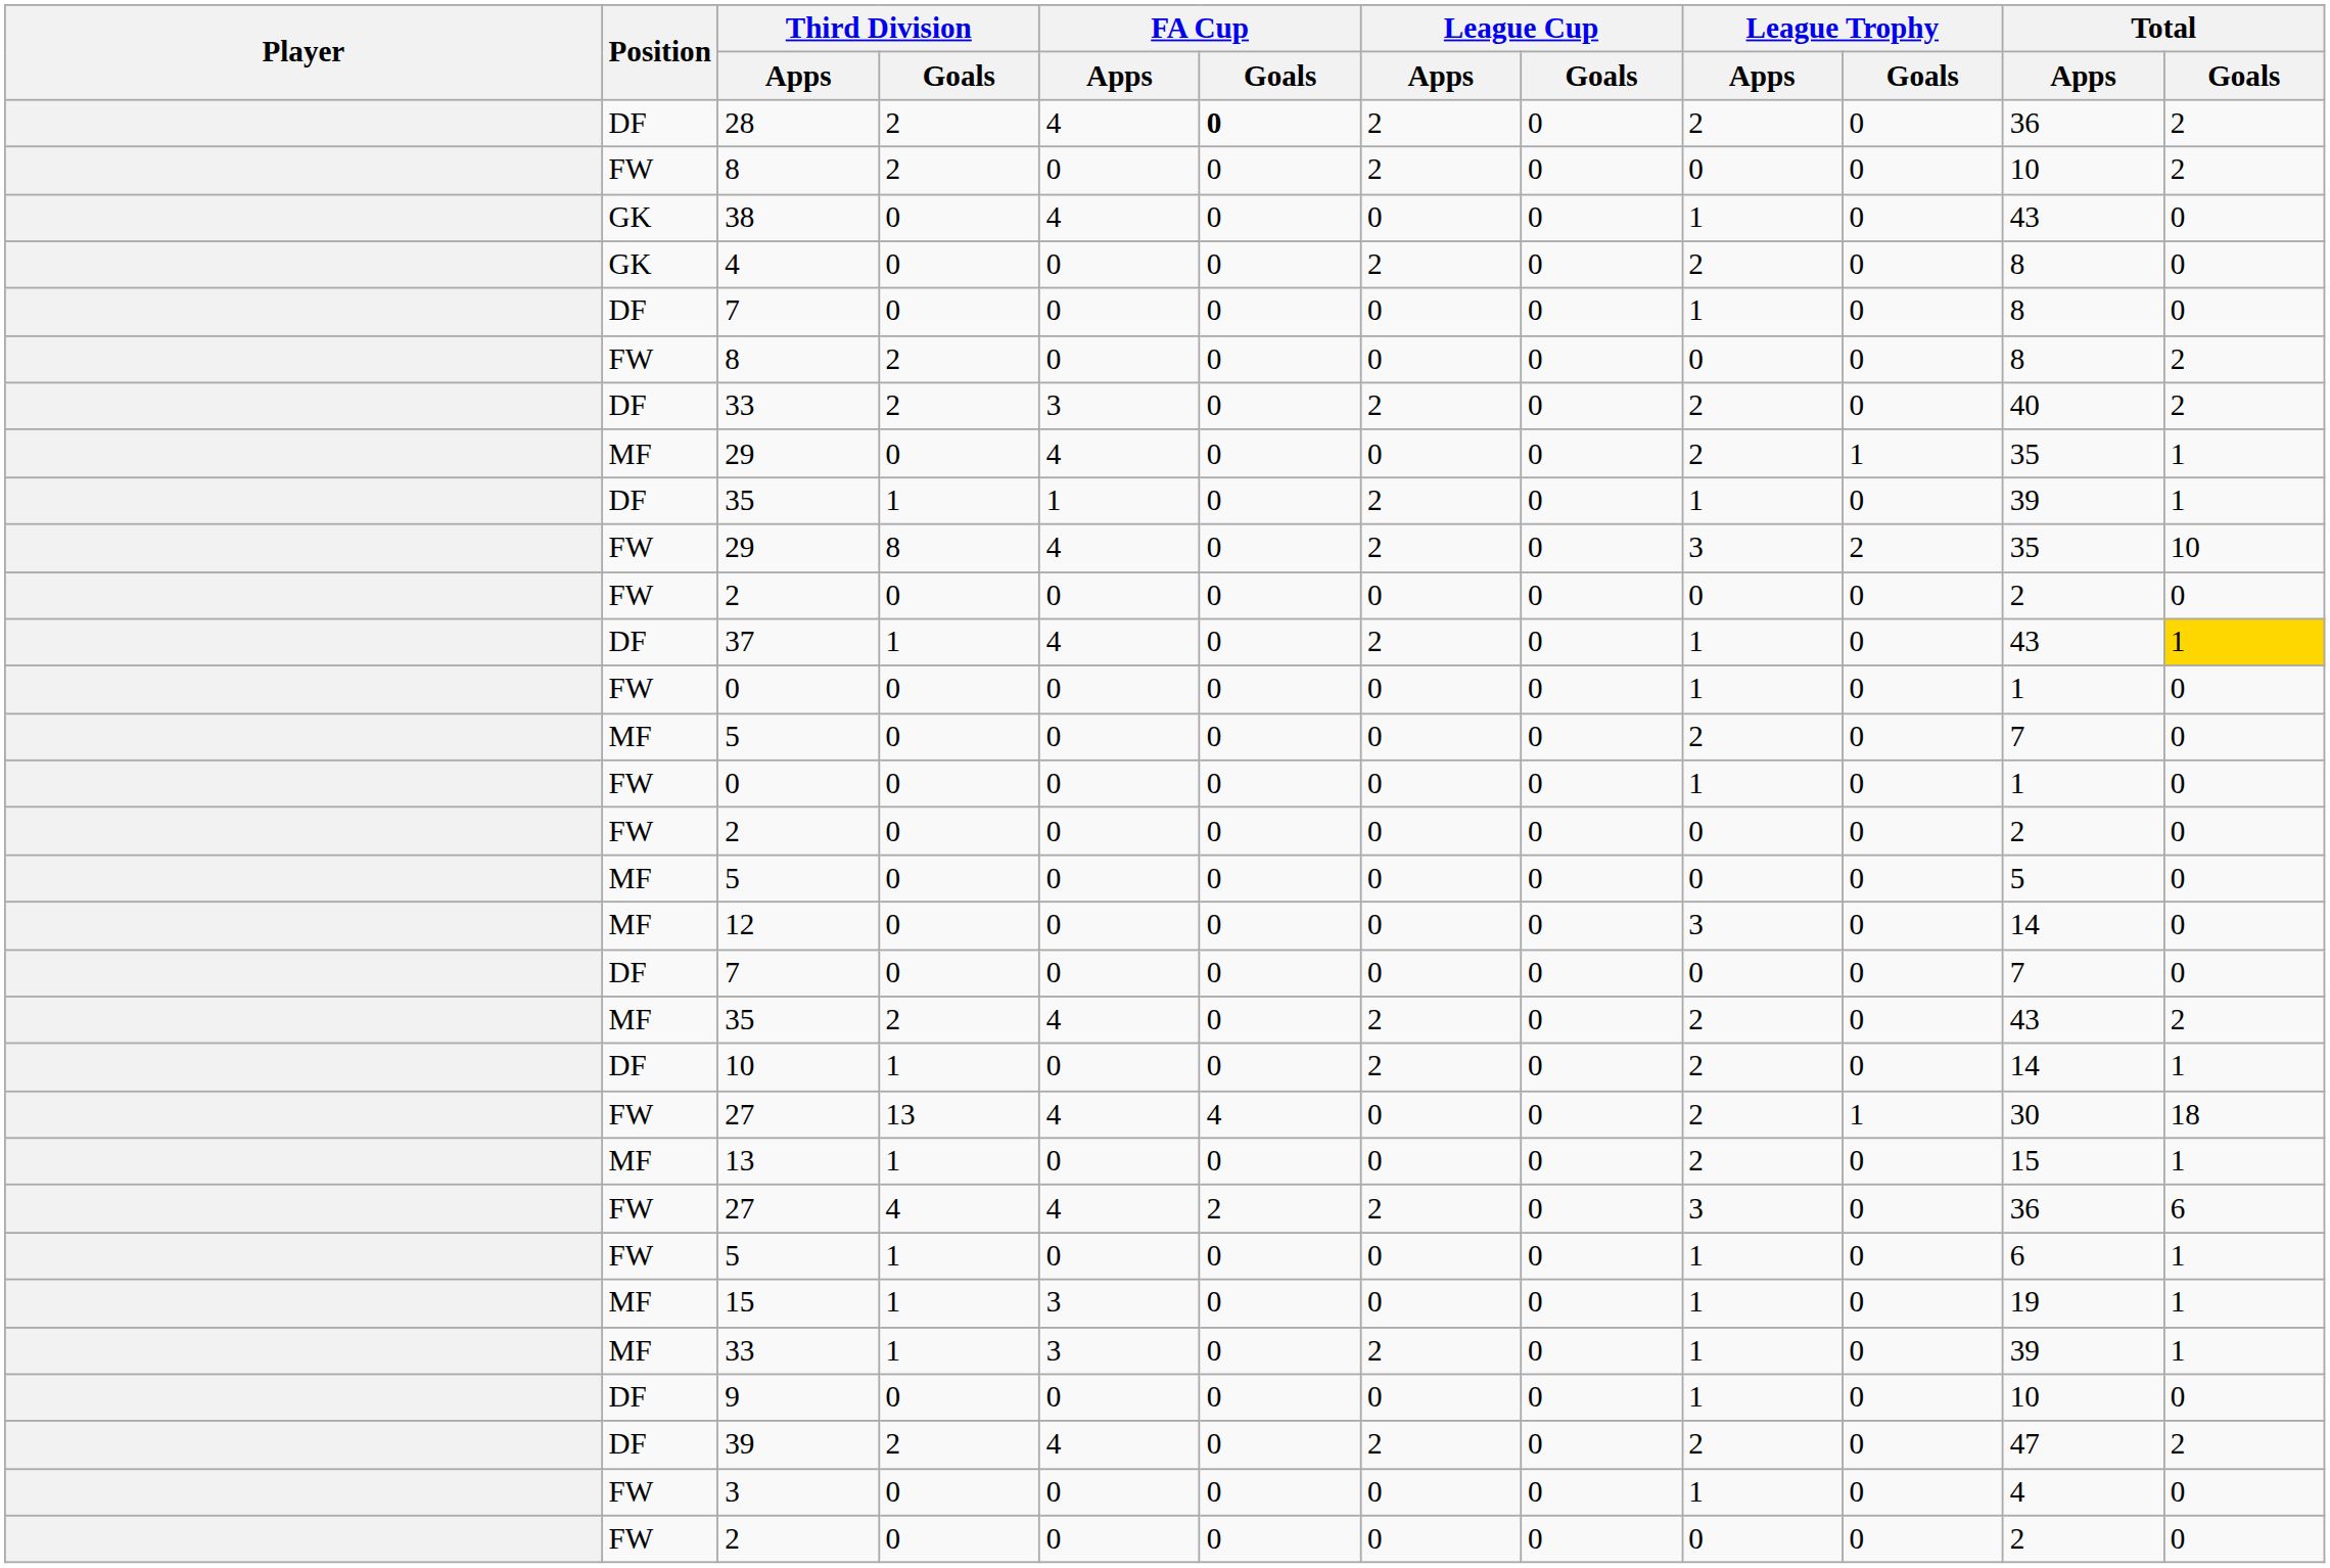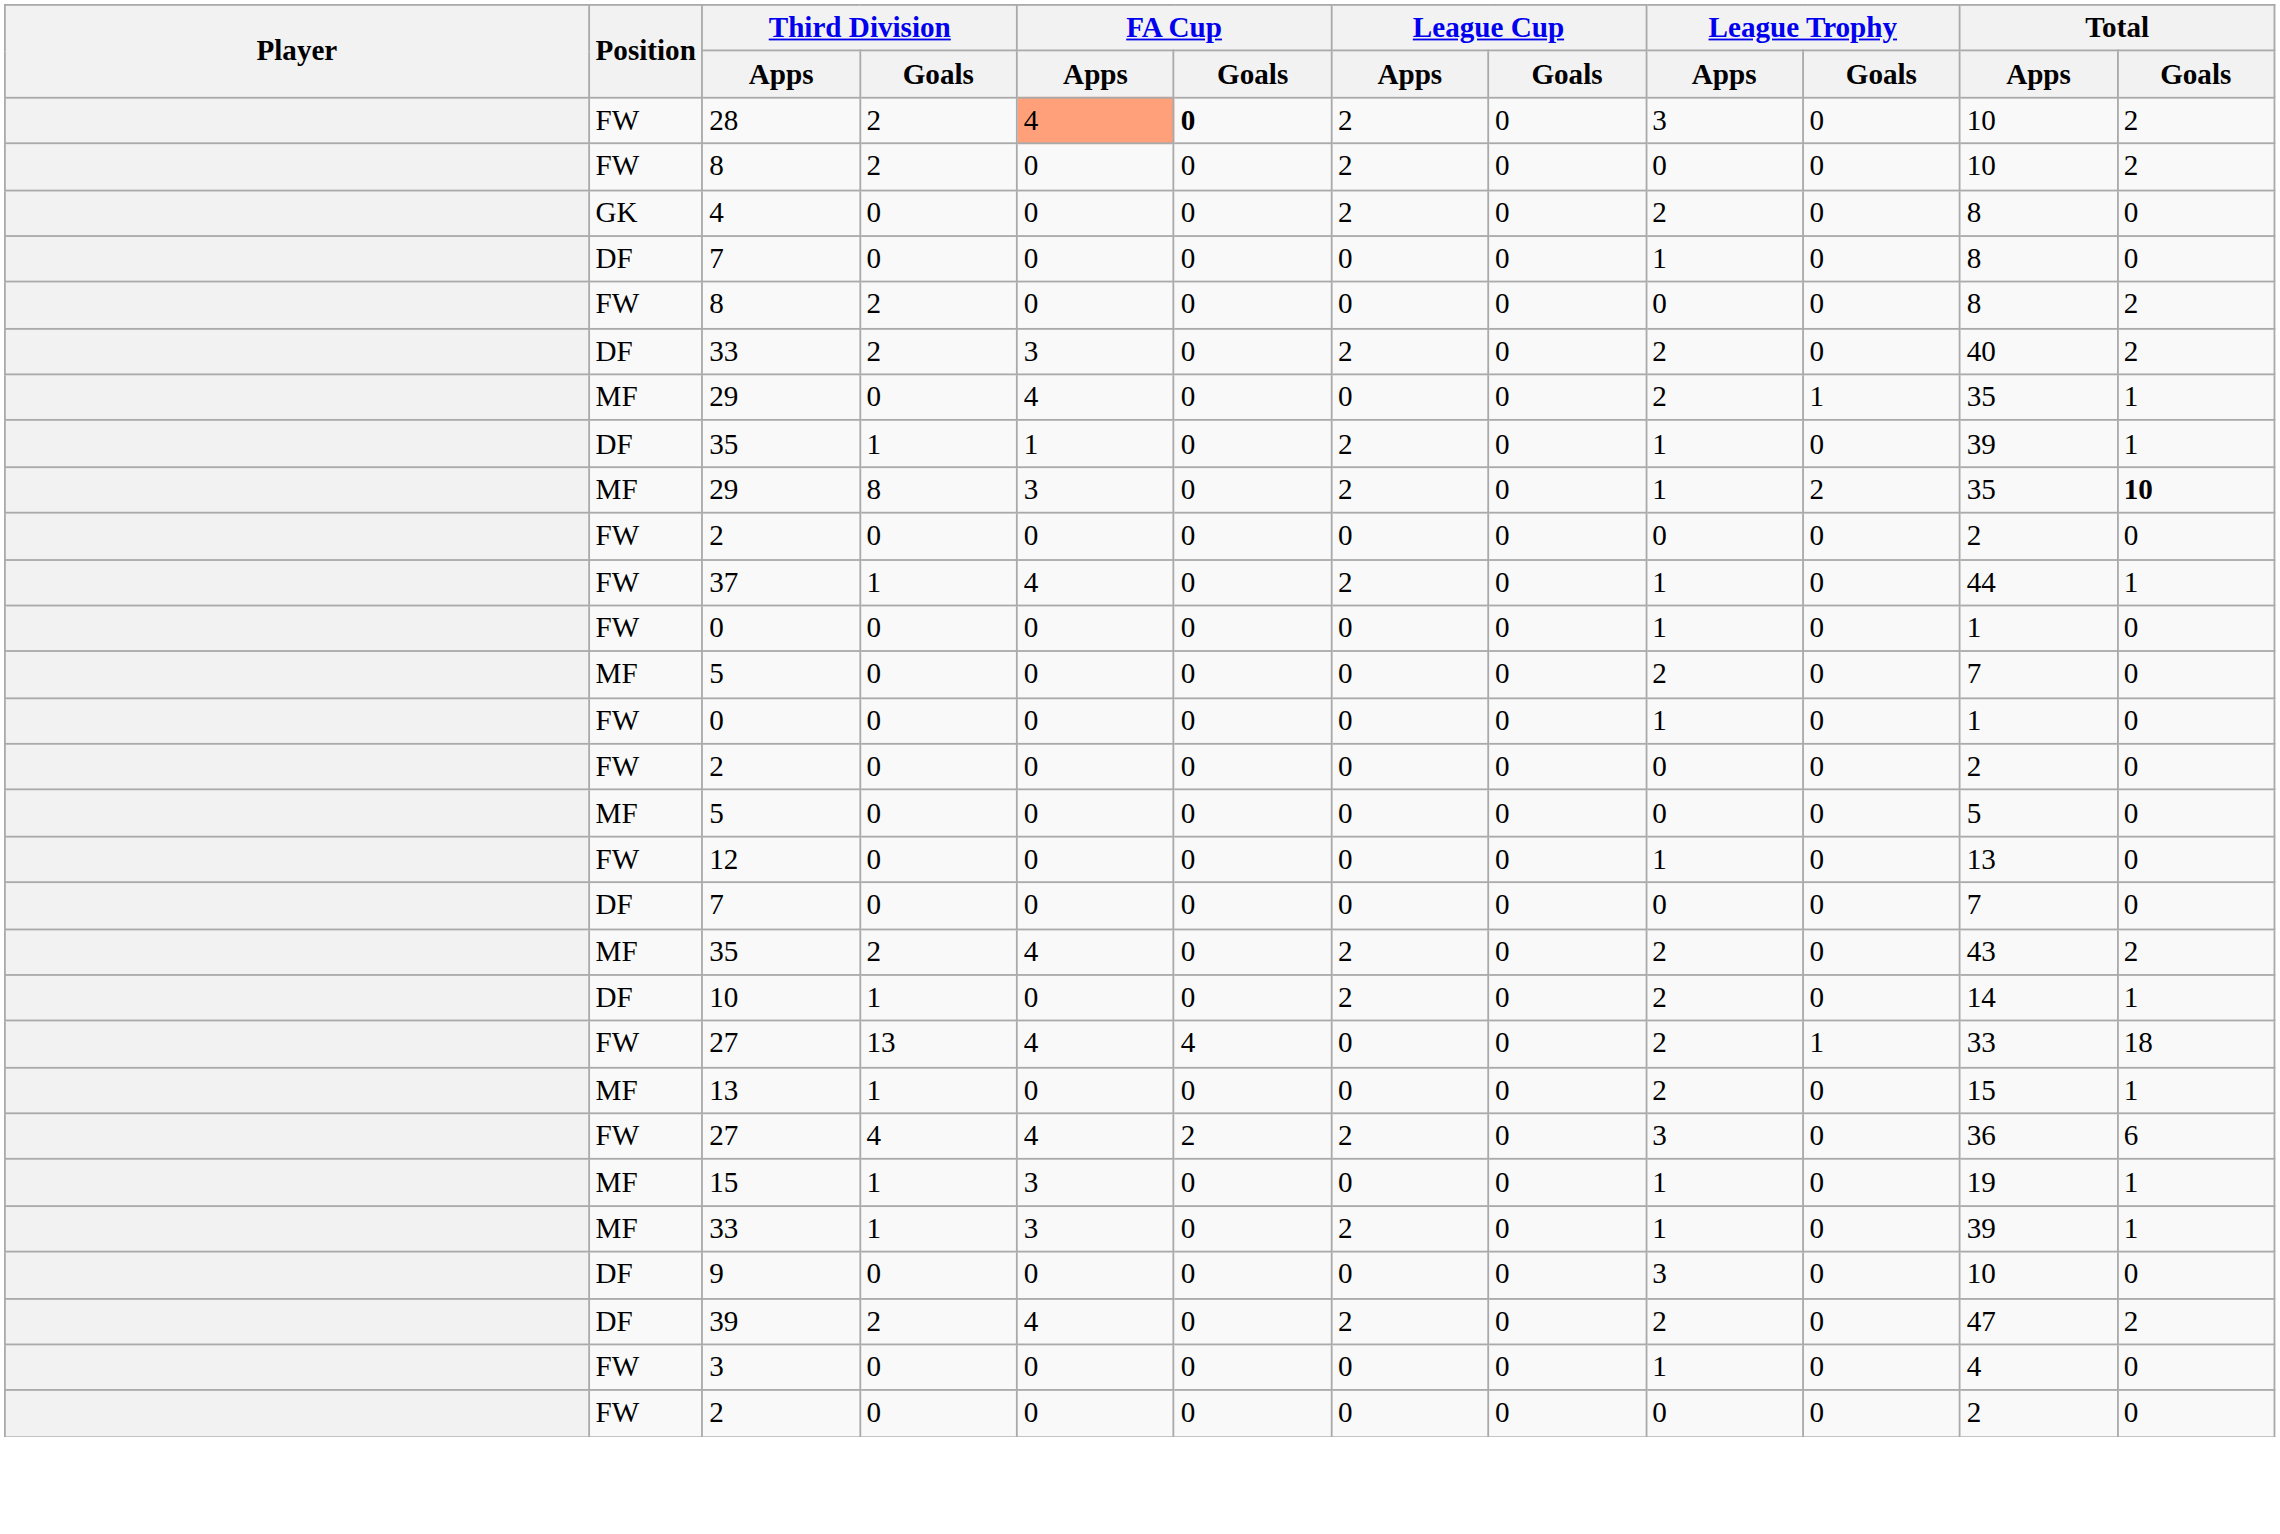28 | Position: DF -> FW
28 | FA Cup / Apps: no background -> lightsalmon background
28 | League Trophy / Apps: 2 -> 3
28 | Total / Apps: 36 -> 10
- row: GK | 38 | 0 | 4 | 0 | 0 | 0 | 1 | 0 | 43 | 0
29 / 8 | Position: FW -> MF
29 / 8 | FA Cup / Apps: 4 -> 3
29 / 8 | League Trophy / Apps: 3 -> 1
29 / 8 | Total / Goals: normal -> bold
37 | Position: DF -> FW
37 | Total / Apps: 43 -> 44
37 | Total / Goals: gold background -> no background
12 | Position: MF -> FW
12 | League Trophy / Apps: 3 -> 1
12 | Total / Apps: 14 -> 13
27 / 13 | Total / Apps: 30 -> 33
- row: FW | 5 | 1 | 0 | 0 | 0 | 0 | 1 | 0 | 6 | 1
9 | League Trophy / Apps: 1 -> 3
